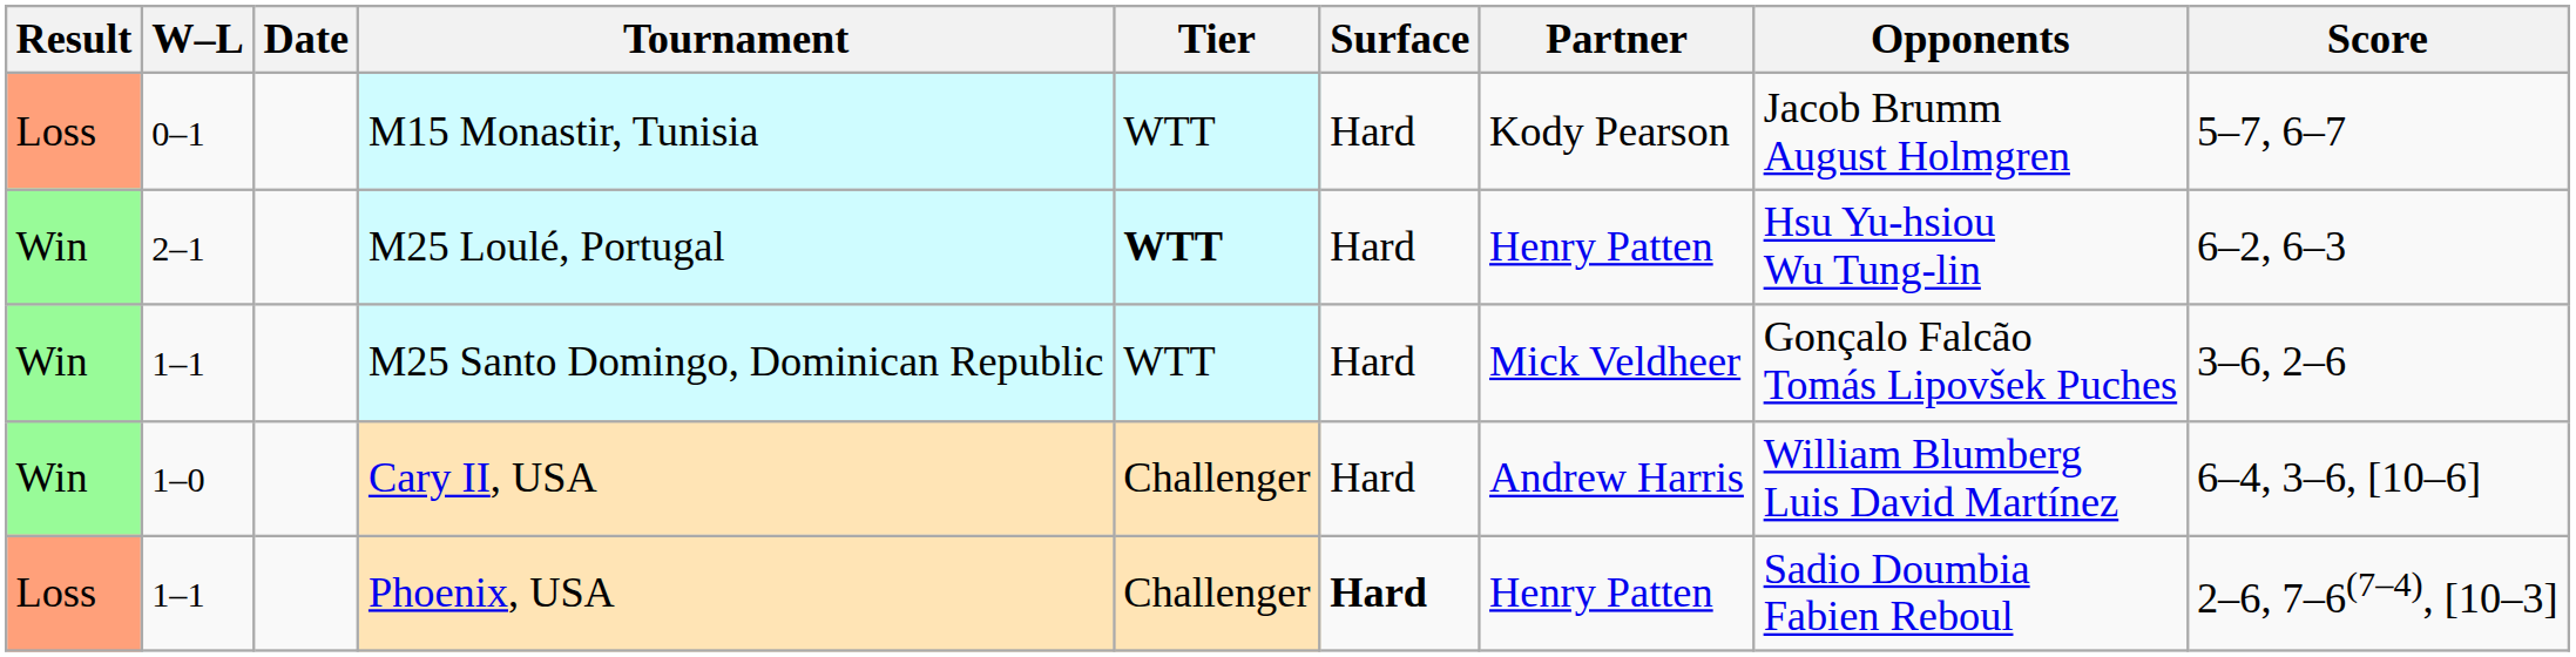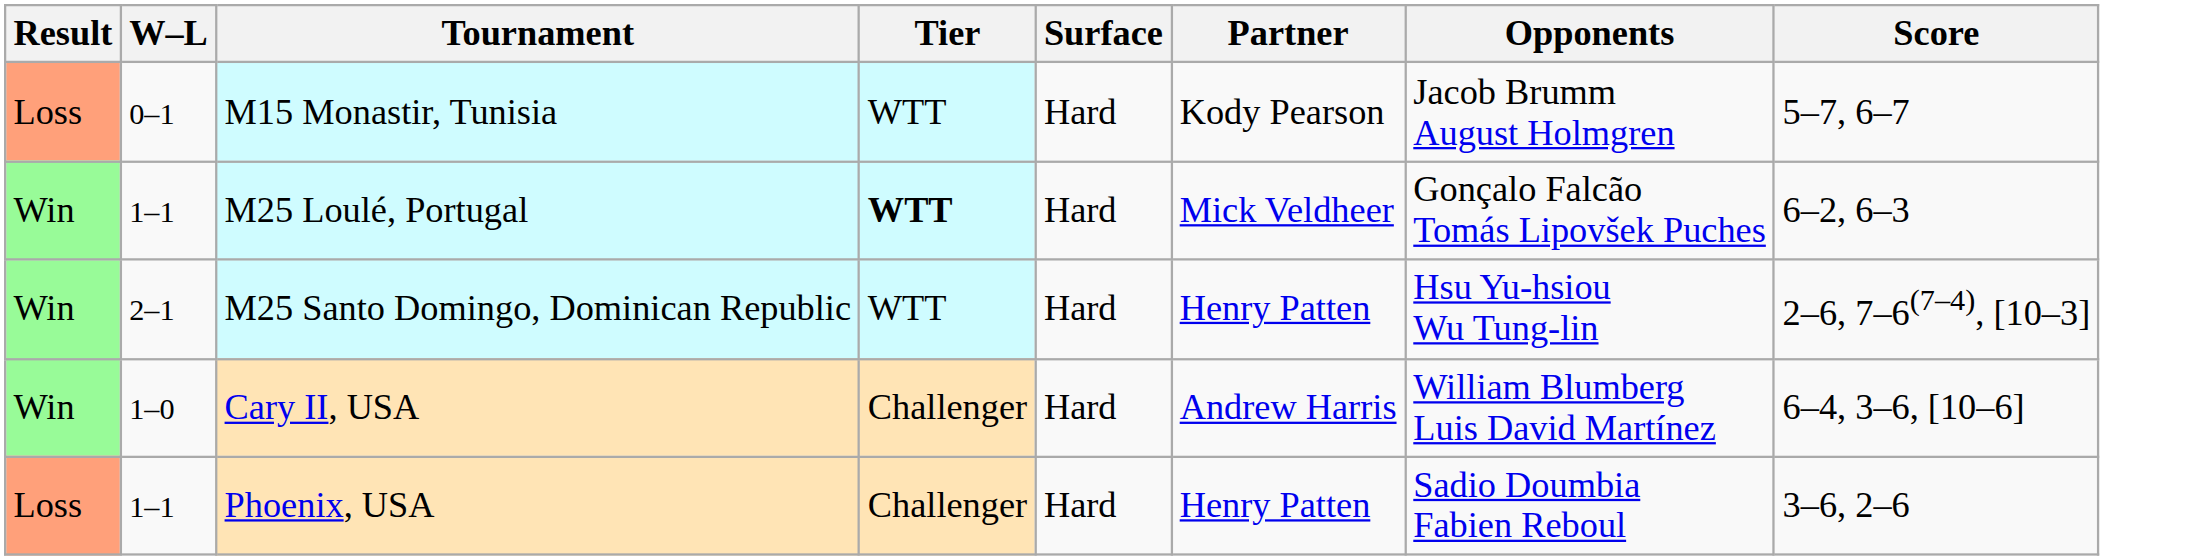- column: Date
M25 Loulé, Portugal | W–L: 2–1 -> 1–1
M25 Loulé, Portugal | Partner: Henry Patten -> Mick Veldheer
M25 Loulé, Portugal | Opponents: Hsu Yu-hsiou Wu Tung-lin -> Gonçalo Falcão Tomás Lipovšek Puches
M25 Santo Domingo, Dominican Republic | W–L: 1–1 -> 2–1
M25 Santo Domingo, Dominican Republic | Partner: Mick Veldheer -> Henry Patten
M25 Santo Domingo, Dominican Republic | Opponents: Gonçalo Falcão Tomás Lipovšek Puches -> Hsu Yu-hsiou Wu Tung-lin
M25 Santo Domingo, Dominican Republic | Score: 3–6, 2–6 -> 2–6, 7–6(7–4), [10–3]
Phoenix, USA | Surface: bold -> normal
Phoenix, USA | Score: 2–6, 7–6(7–4), [10–3] -> 3–6, 2–6
